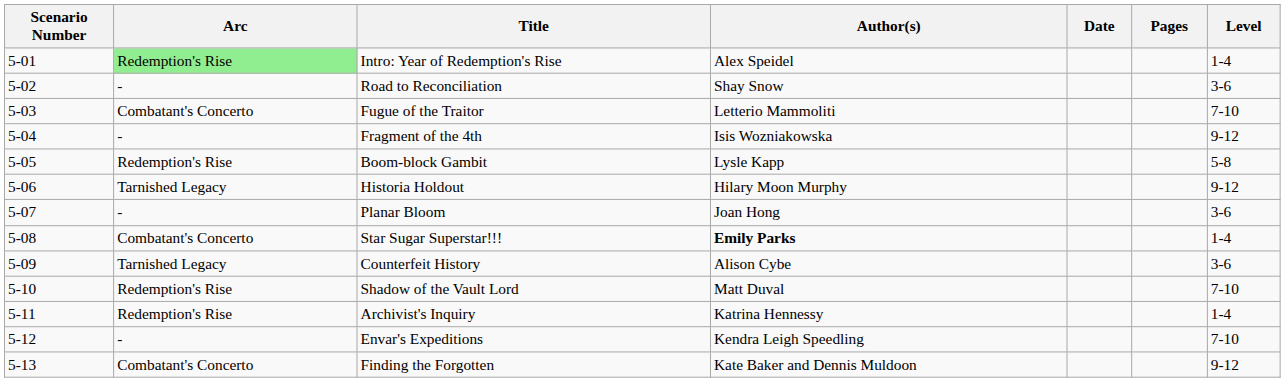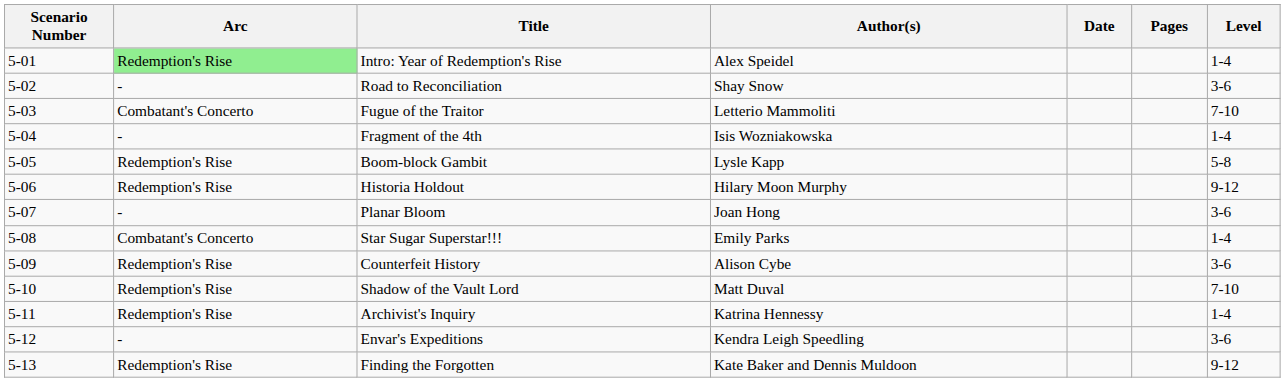Fragment of the 4th | Level: 9-12 -> 1-4
Historia Holdout | Arc: Tarnished Legacy -> Redemption's Rise
Star Sugar Superstar!!! | Author(s): bold -> normal
Counterfeit History | Arc: Tarnished Legacy -> Redemption's Rise
Envar's Expeditions | Level: 7-10 -> 3-6
Finding the Forgotten | Arc: Combatant's Concerto -> Redemption's Rise
